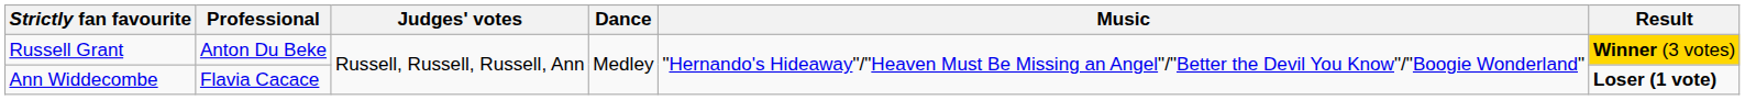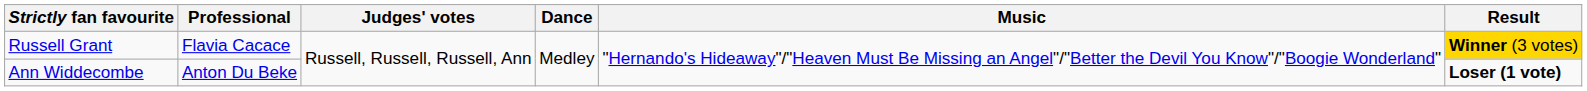Russell Grant | Professional: Anton Du Beke -> Flavia Cacace
Ann Widdecombe | Professional: Flavia Cacace -> Anton Du Beke
